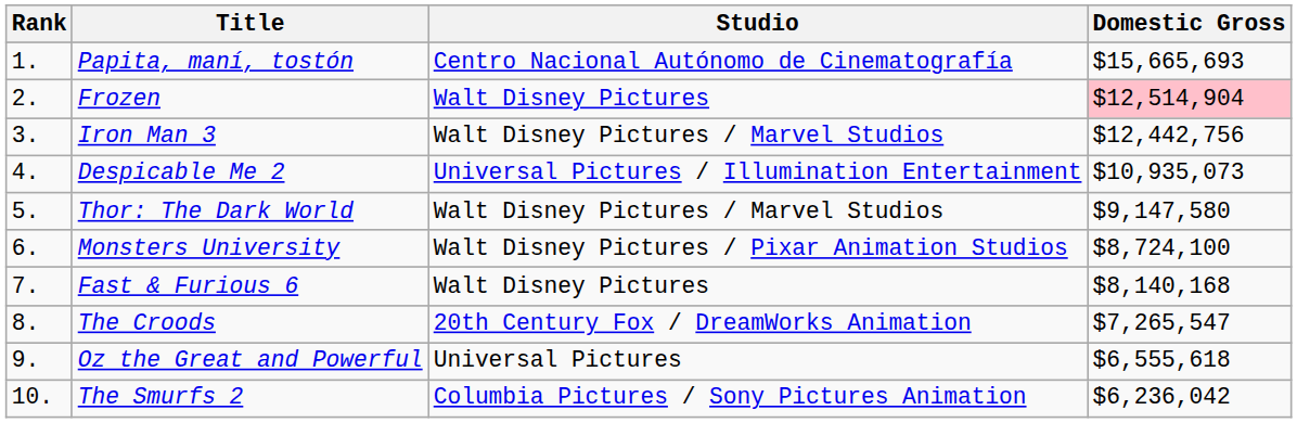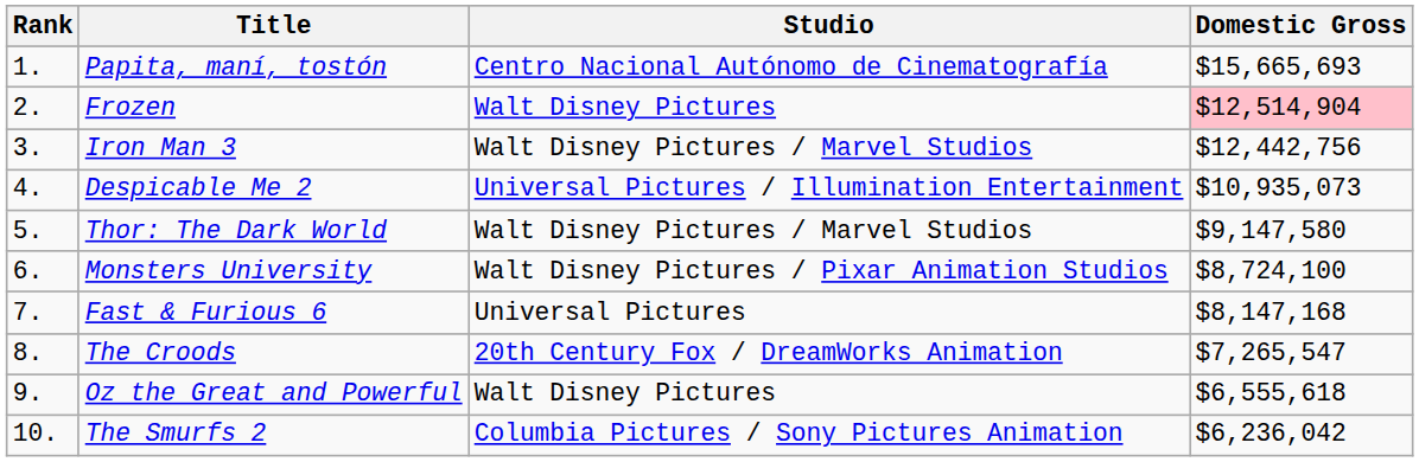Fast & Furious 6 | Studio: Walt Disney Pictures -> Universal Pictures
Fast & Furious 6 | Domestic Gross: $8,140,168 -> $8,147,168
Oz the Great and Powerful | Studio: Universal Pictures -> Walt Disney Pictures
